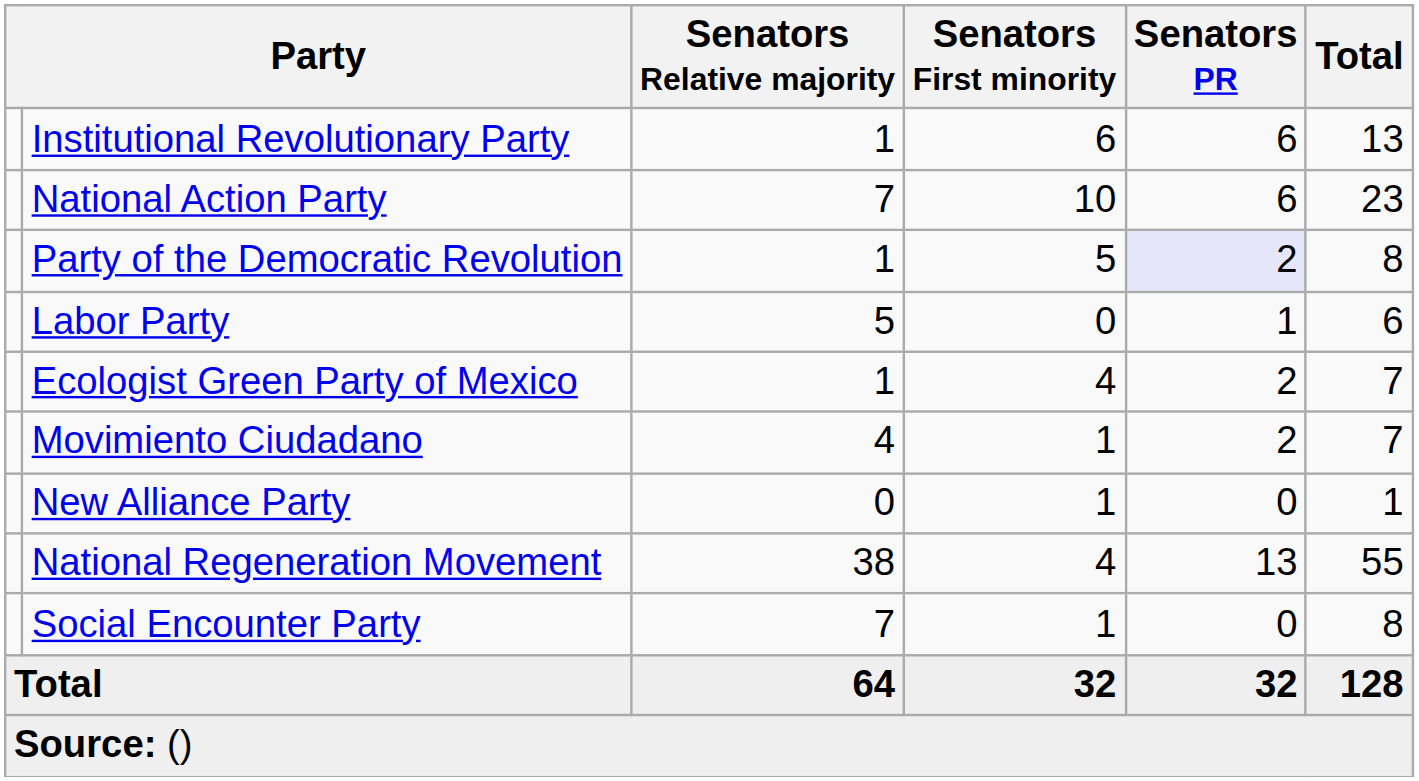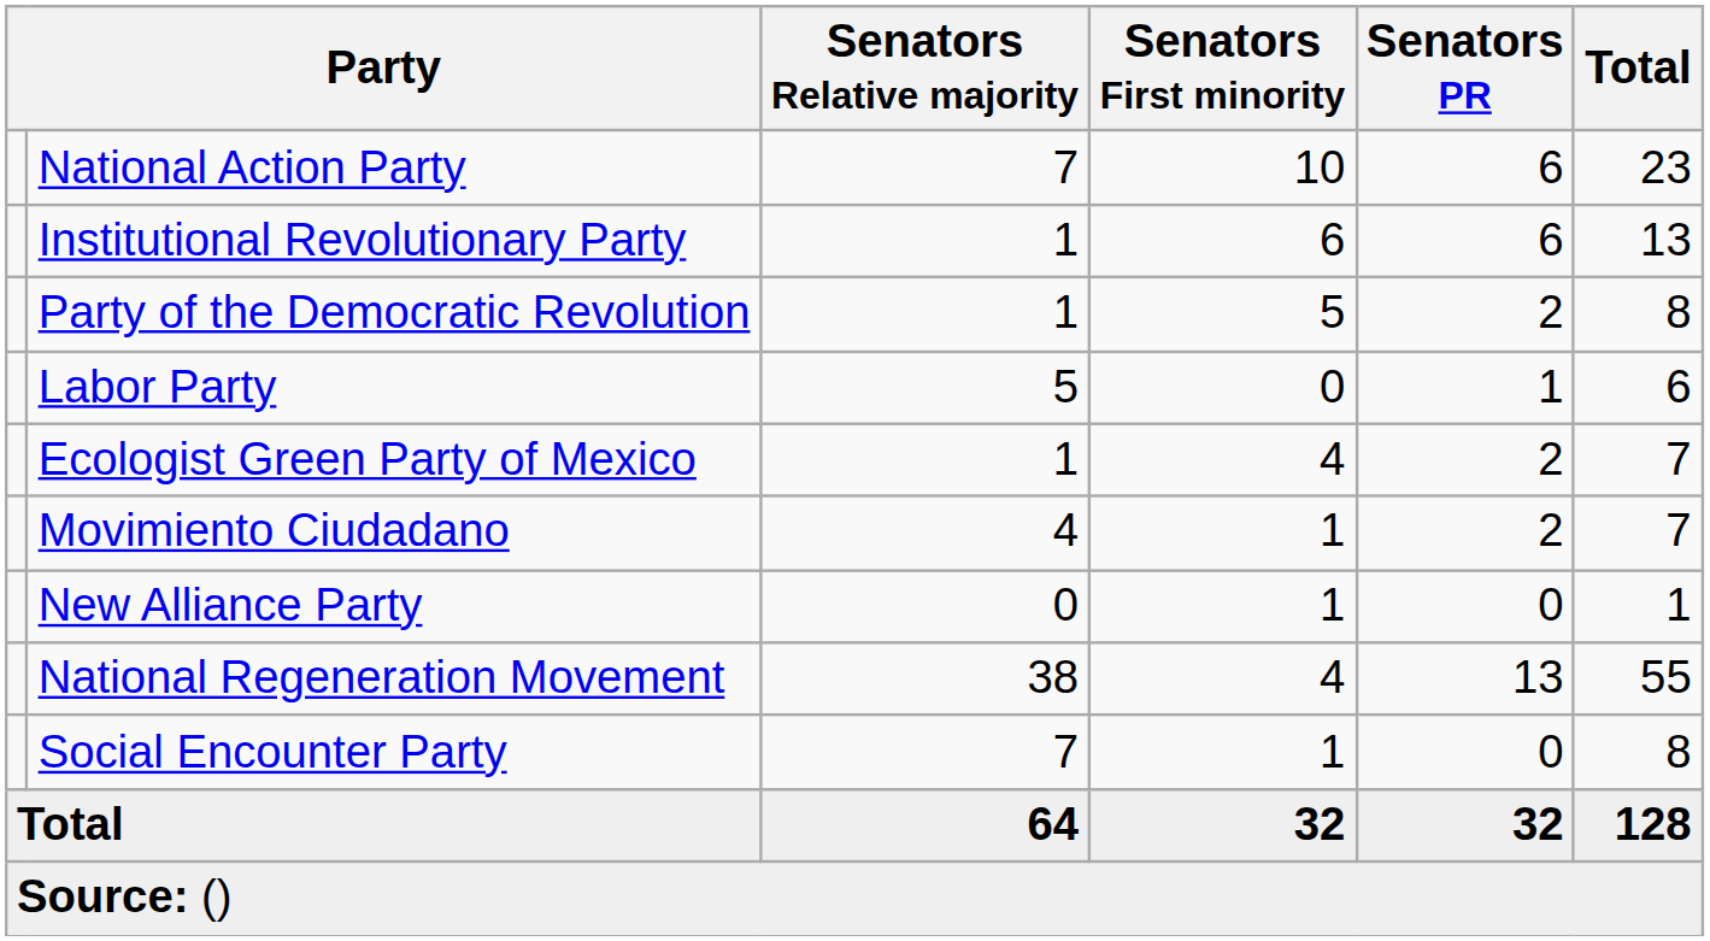rows swapped: National Action Party <-> Institutional Revolutionary Party
Party of the Democratic Revolution | Senators PR: lavender background -> no background
